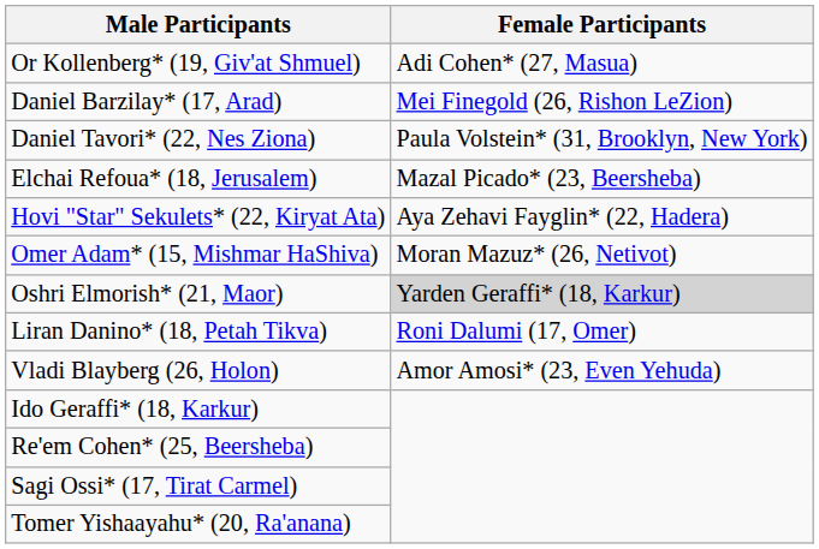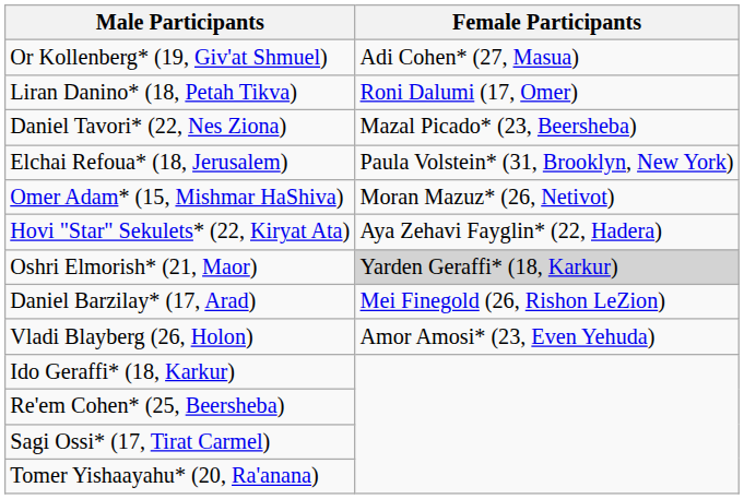rows swapped: Liran Danino* (18, Petah Tikva) <-> Daniel Barzilay* (17, Arad)
Daniel Tavori* (22, Nes Ziona) | Female Participants: Paula Volstein* (31, Brooklyn, New York) -> Mazal Picado* (23, Beersheba)
Elchai Refoua* (18, Jerusalem) | Female Participants: Mazal Picado* (23, Beersheba) -> Paula Volstein* (31, Brooklyn, New York)
rows swapped: Omer Adam* (15, Mishmar HaShiva) <-> Hovi "Star" Sekulets* (22, Kiryat Ata)
